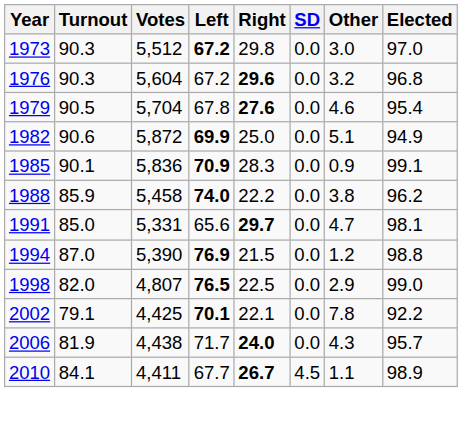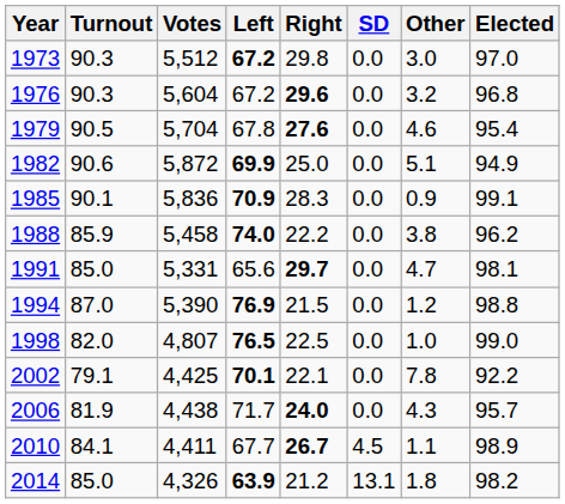1998 | Other: 2.9 -> 1.0
+ row: 2014 | 85.0 | 4,326 | 63.9 | 21.2 | 13.1 | 1.8 | 98.2
